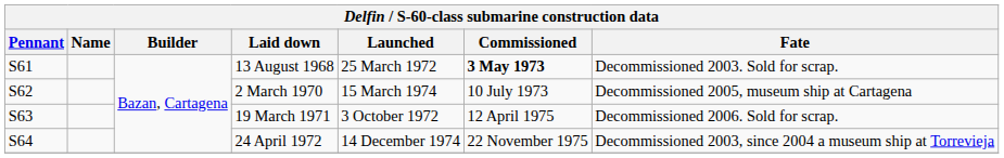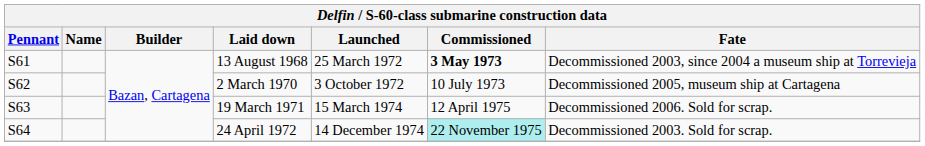13 August 1968 | Fate: Decommissioned 2003. Sold for scrap. -> Decommissioned 2003, since 2004 a museum ship at Torrevieja
2 March 1970 | Launched: 15 March 1974 -> 3 October 1972
19 March 1971 | Launched: 3 October 1972 -> 15 March 1974
24 April 1972 | Commissioned: no background -> paleturquoise background
24 April 1972 | Fate: Decommissioned 2003, since 2004 a museum ship at Torrevieja -> Decommissioned 2003. Sold for scrap.
